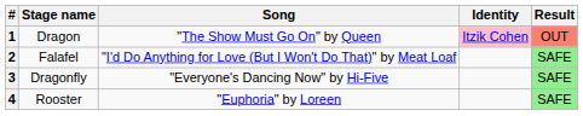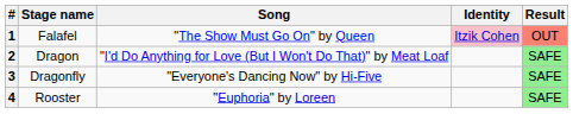1 | Stage name: Dragon -> Falafel
2 | Stage name: Falafel -> Dragon
